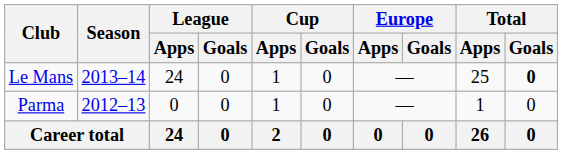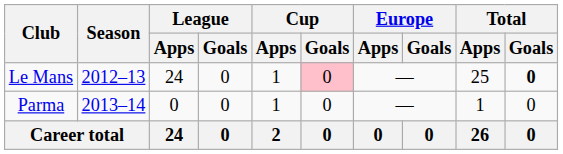Le Mans | Season: 2013–14 -> 2012–13
Le Mans | Cup / Goals: no background -> pink background
Parma | Season: 2012–13 -> 2013–14
